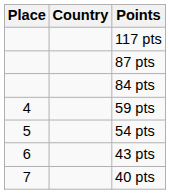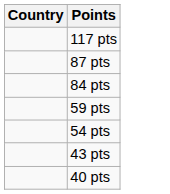- column: Place | 4 | 5 | 6 | 7
